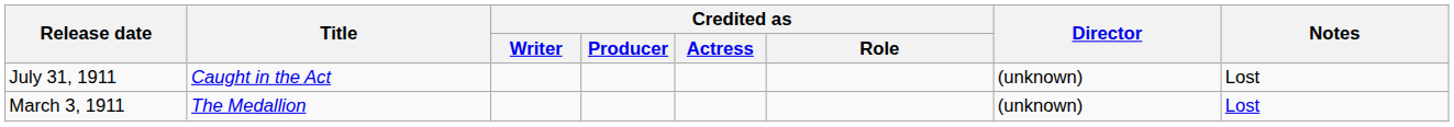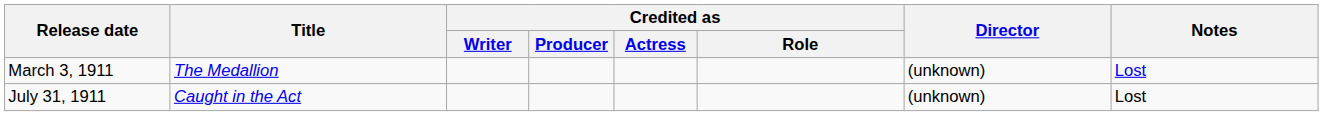rows swapped: March 3, 1911 <-> July 31, 1911
